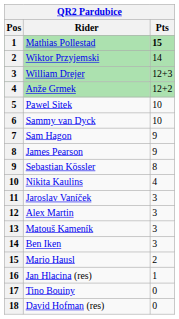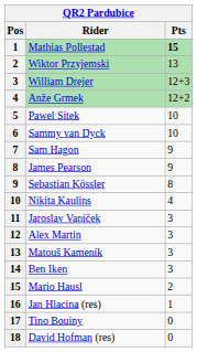Wiktor Przyjemski | Pts: 14 -> 13
